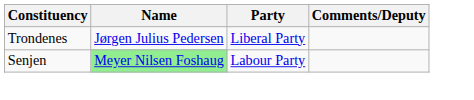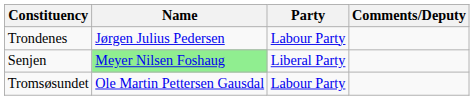Trondenes | Party: Liberal Party -> Labour Party
Senjen | Party: Labour Party -> Liberal Party
+ row: Tromsøsundet | Ole Martin Pettersen Gausdal | Labour Party
